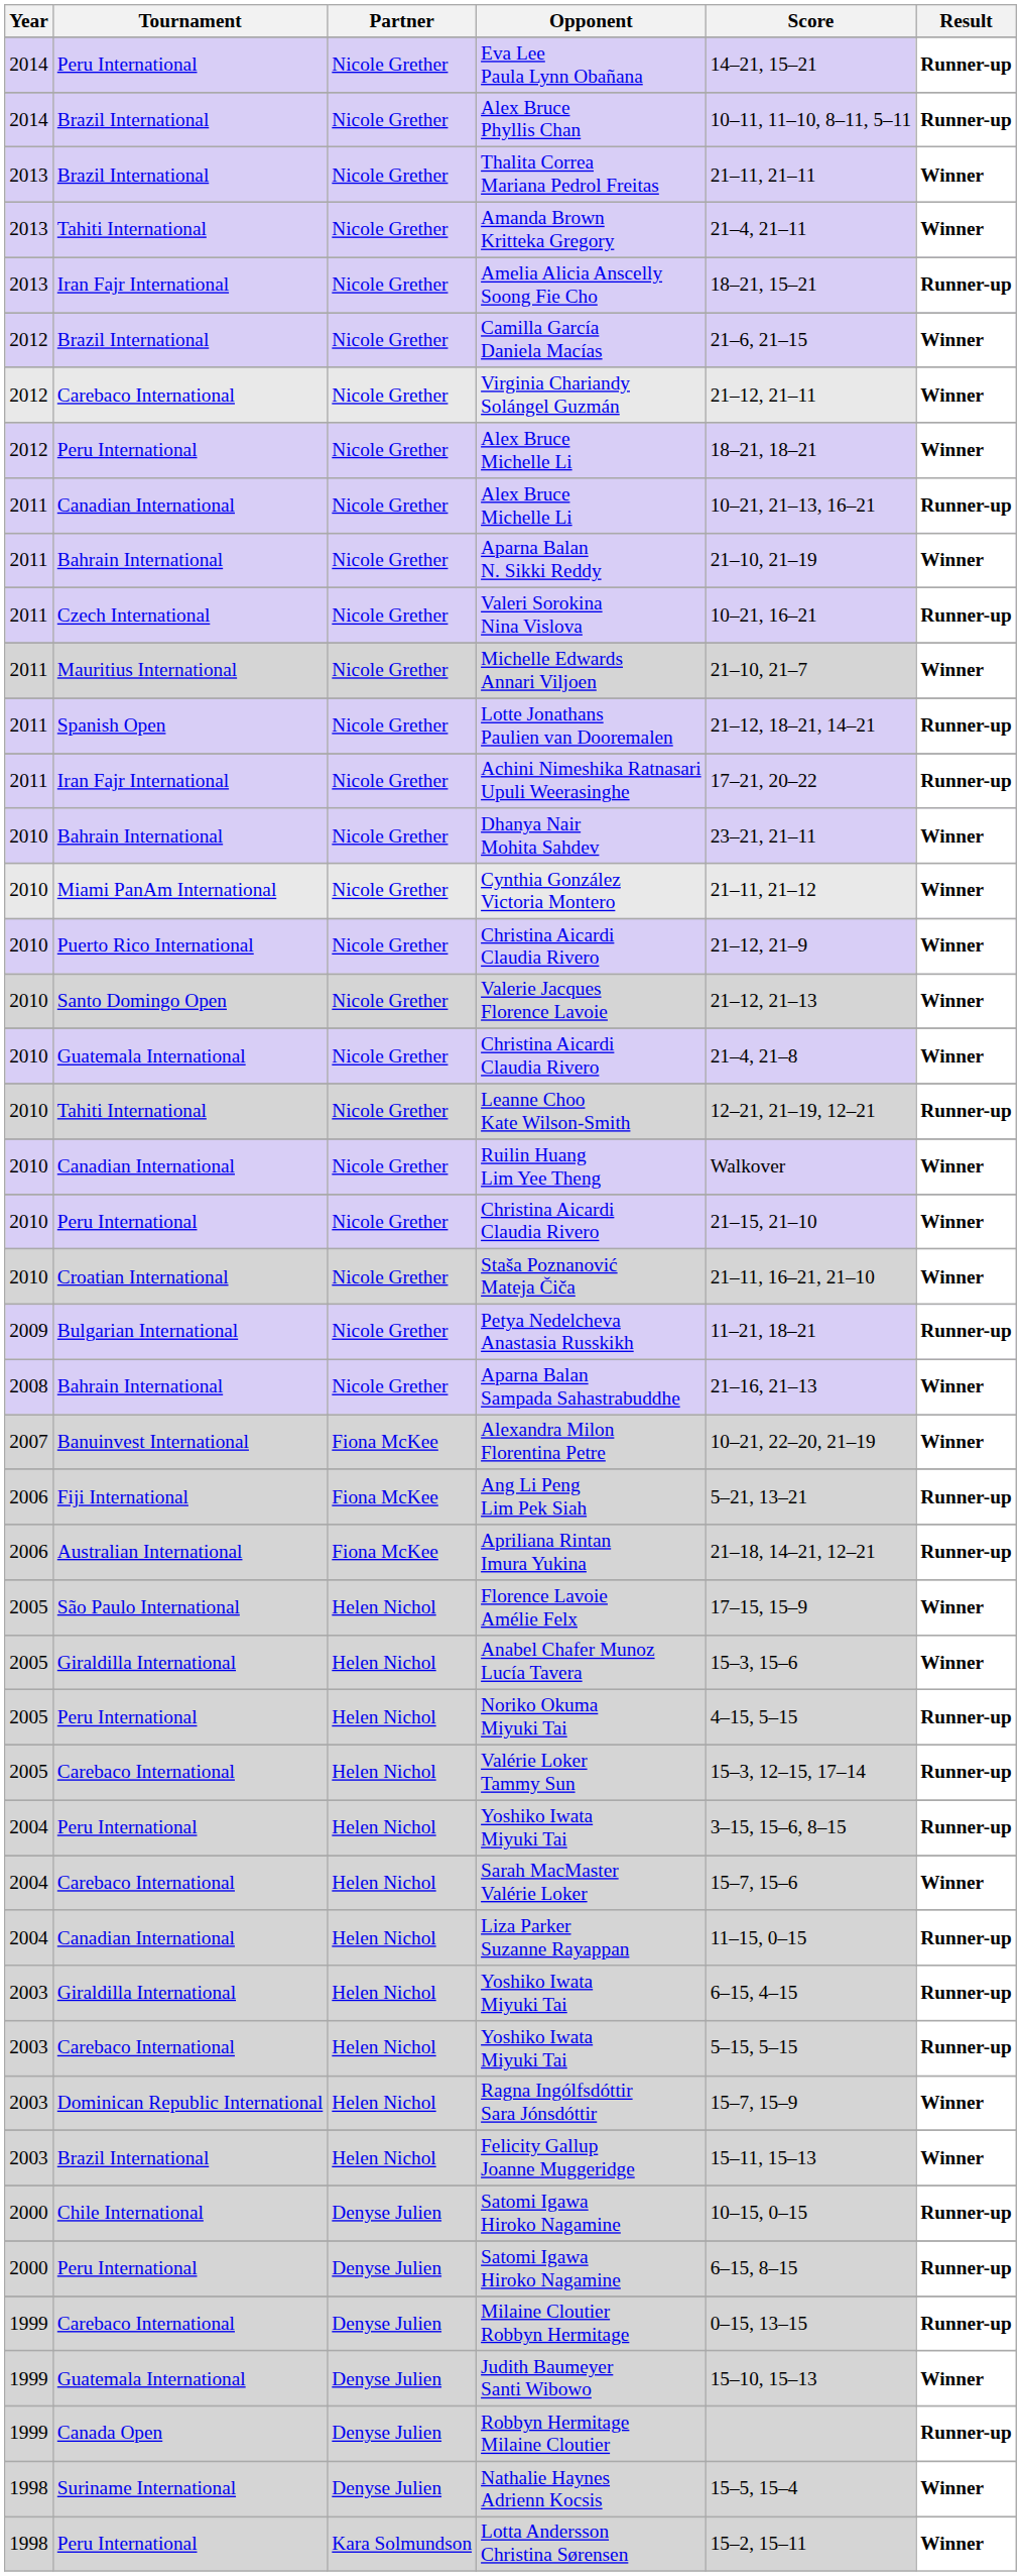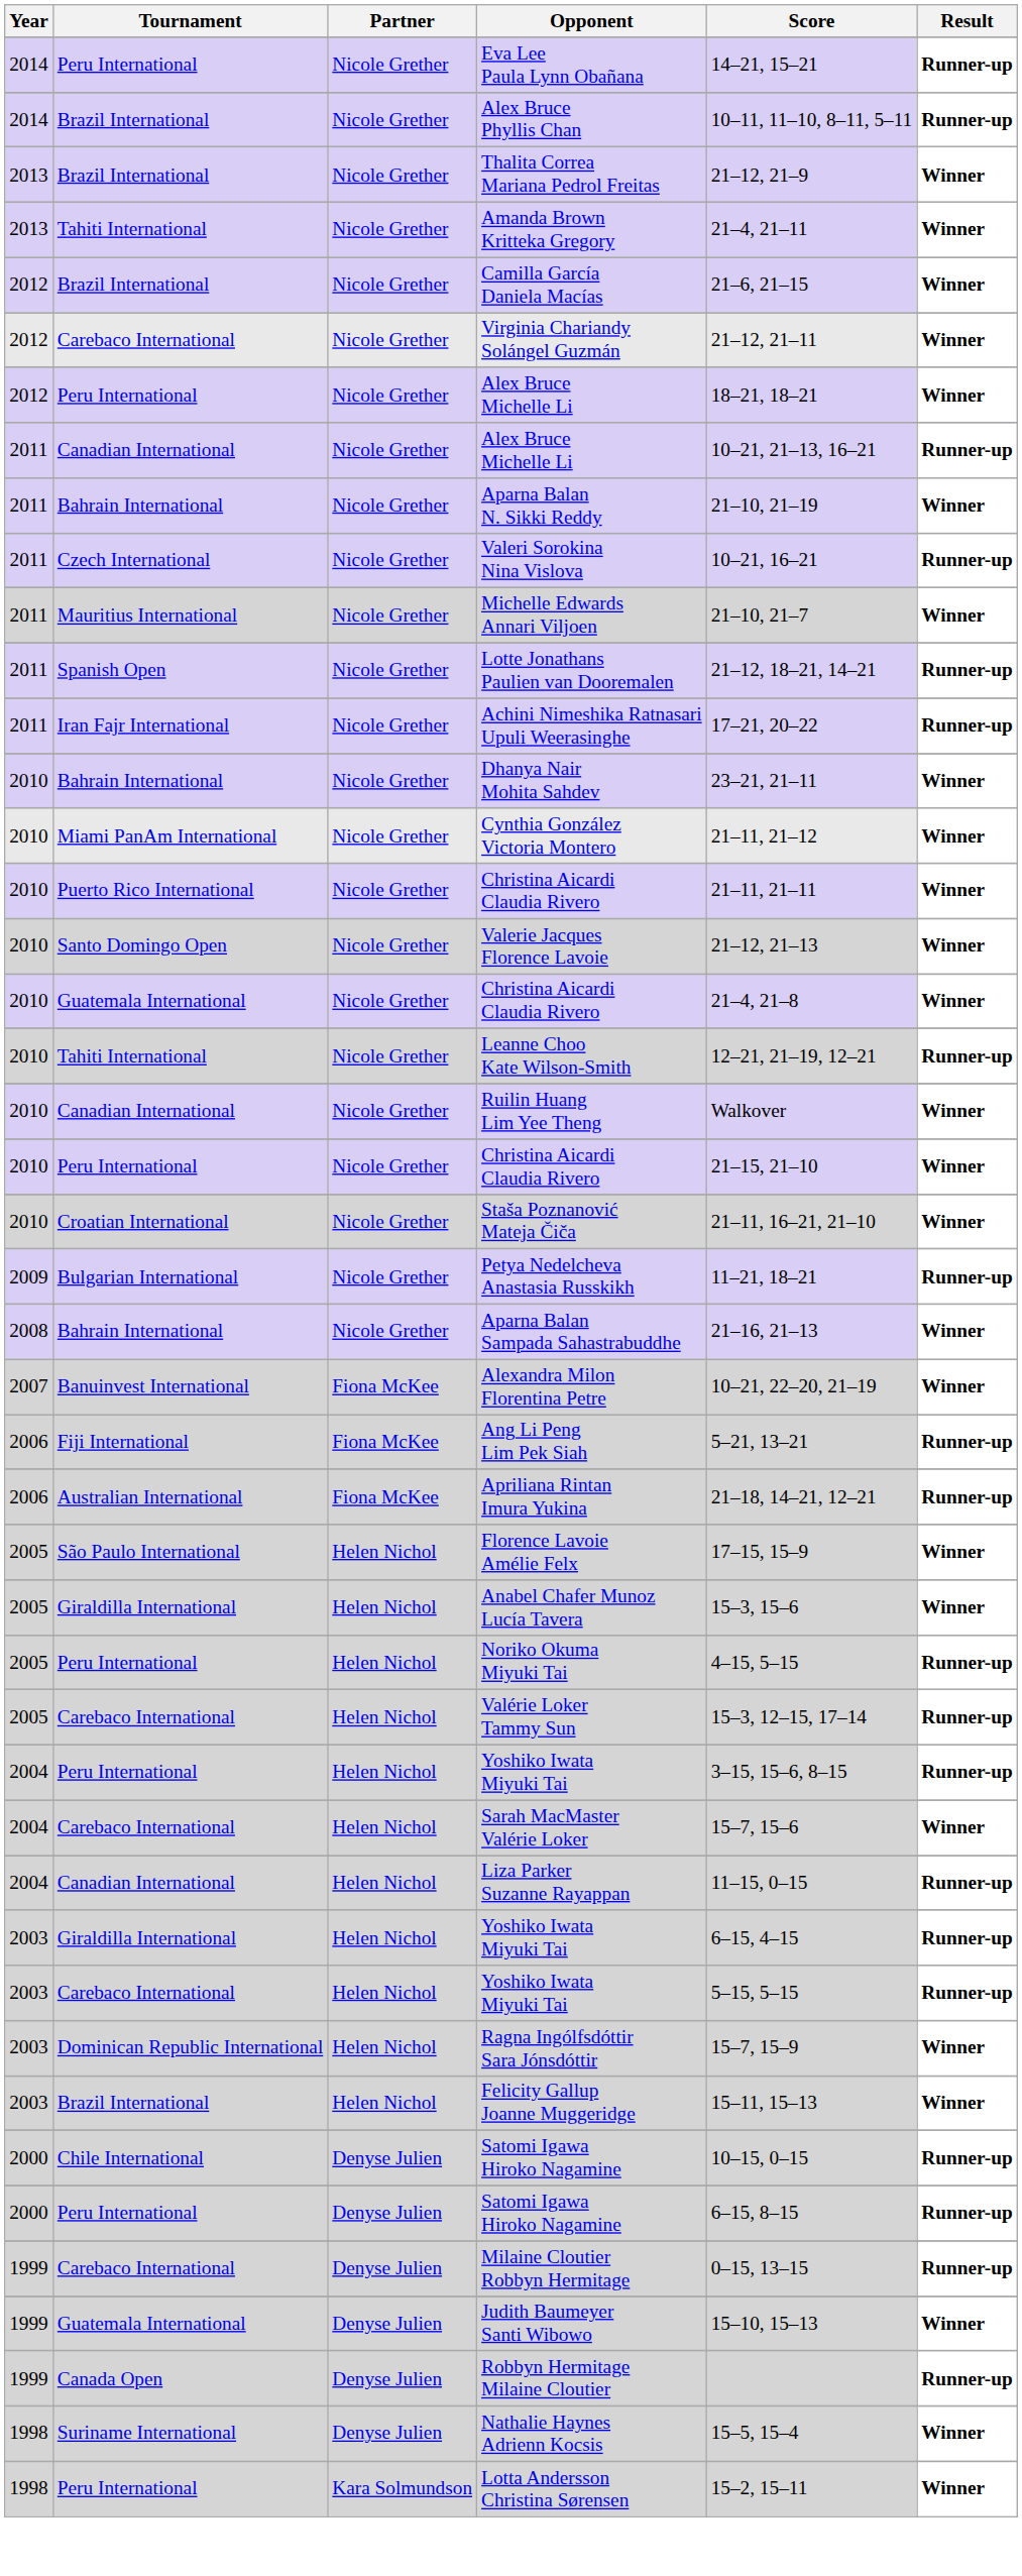Thalita Correa Mariana Pedrol Freitas | Score: 21–11, 21–11 -> 21–12, 21–9
- row: 2013 | Iran Fajr International | Nicole Grether | Amelia Alicia Anscelly Soong Fie Cho | 18–21, 15–21 | Runner-up
Puerto Rico International / Christina Aicardi Claudia Rivero | Score: 21–12, 21–9 -> 21–11, 21–11
